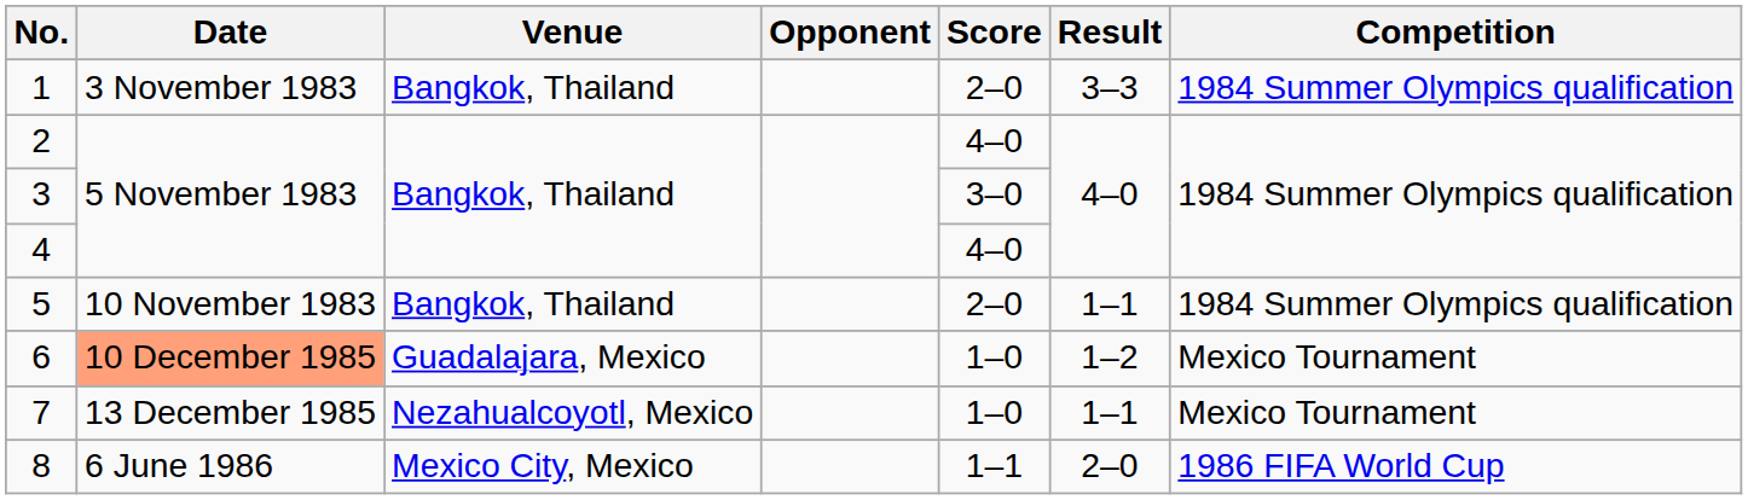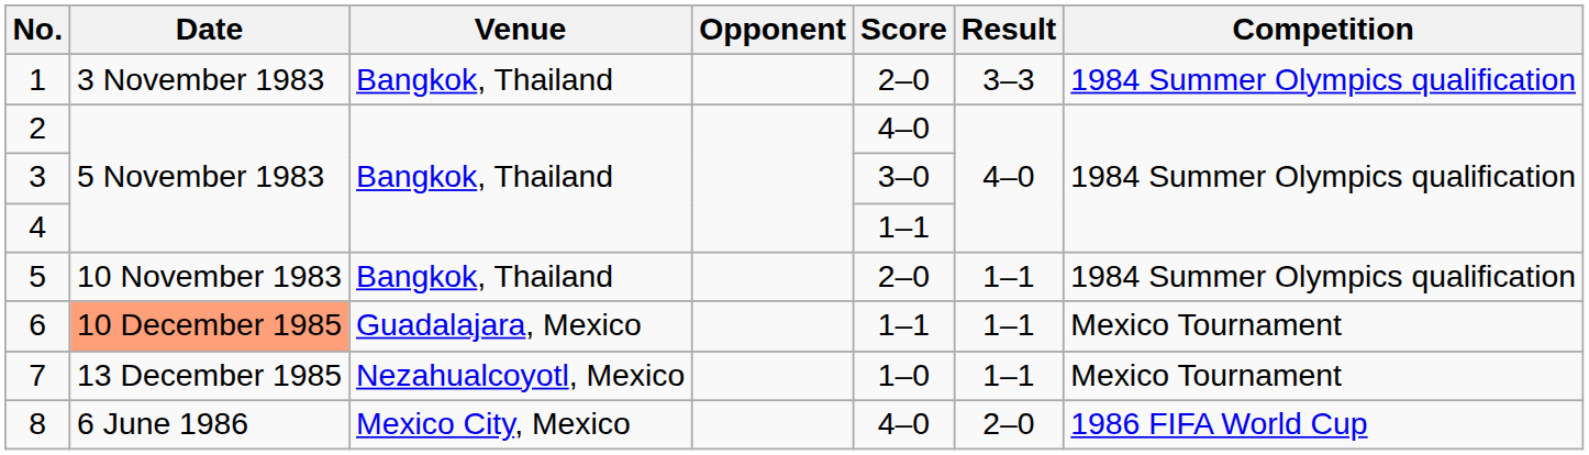4 | Score: 4–0 -> 1–1
6 | Score: 1–0 -> 1–1
6 | Result: 1–2 -> 1–1
8 | Score: 1–1 -> 4–0
